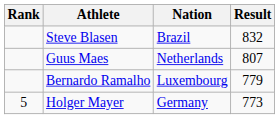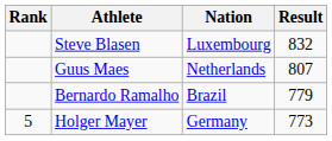Steve Blasen | Nation: Brazil -> Luxembourg
Bernardo Ramalho | Nation: Luxembourg -> Brazil
